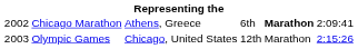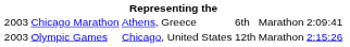Chicago Marathon | column 1: 2002 -> 2003
Chicago Marathon | column 5: bold -> normal
